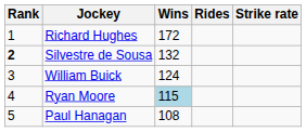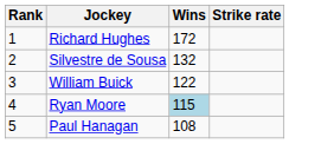- column: Rides
Silvestre de Sousa | Rank: bold -> normal
William Buick | Wins: 124 -> 122
